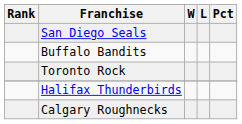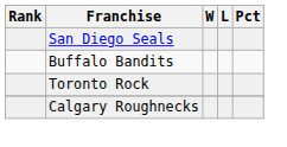- row: Halifax Thunderbirds
